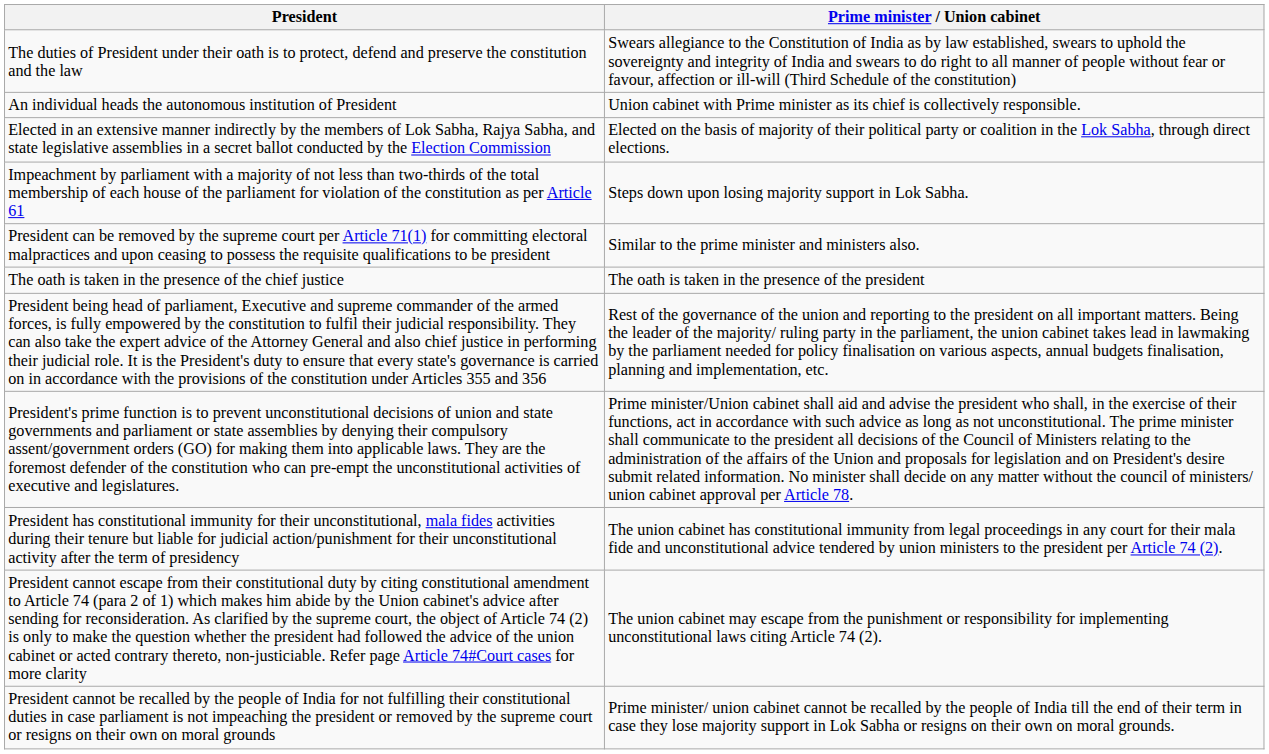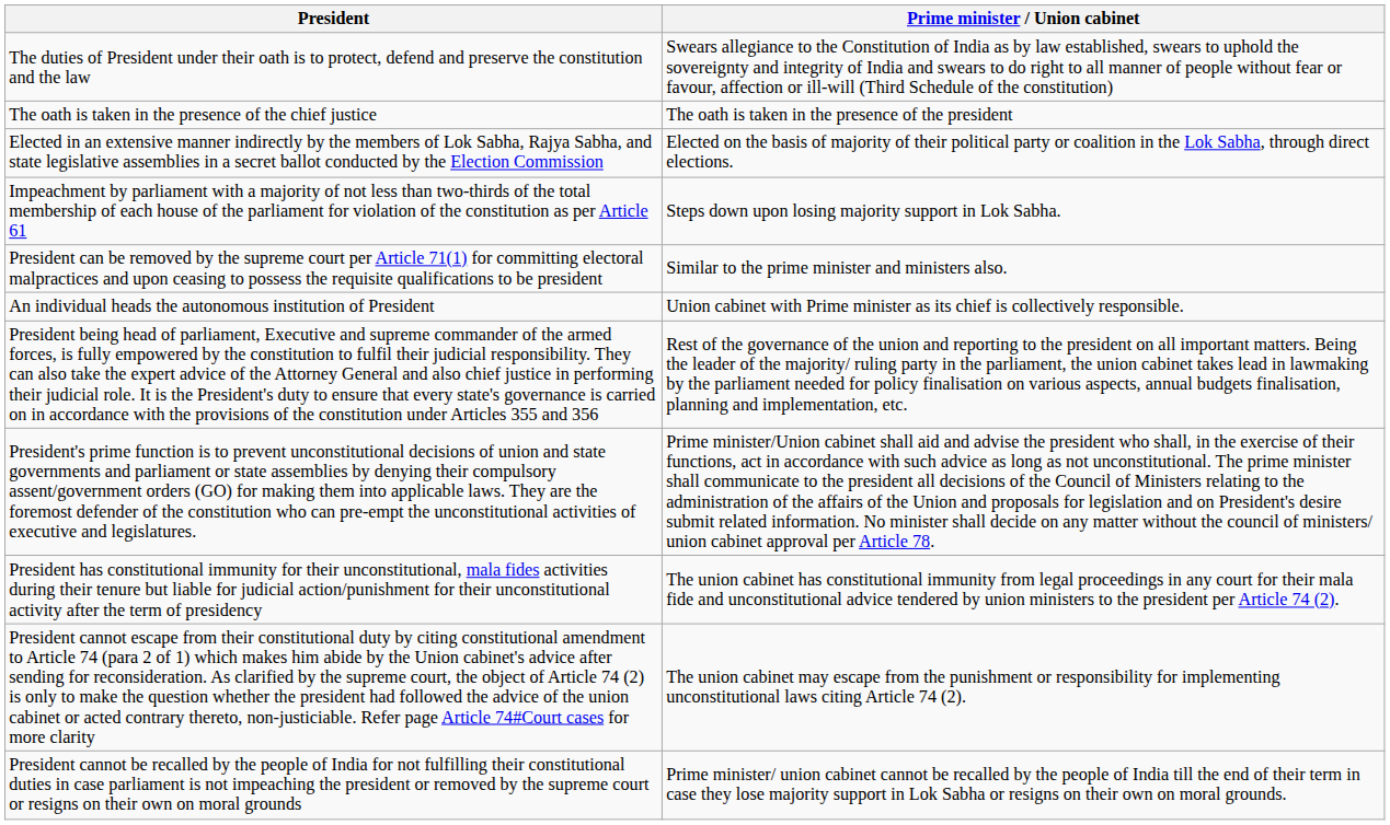rows swapped: The oath is taken in the presence of the chief justice <-> An individual heads the autonomous institution of President
